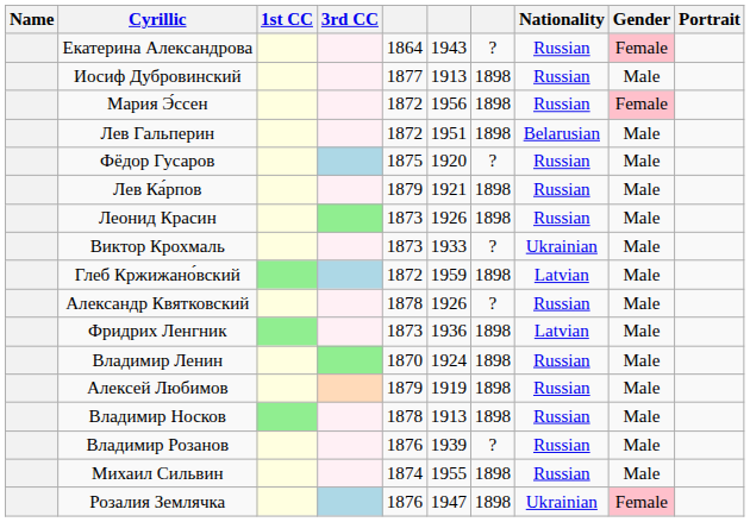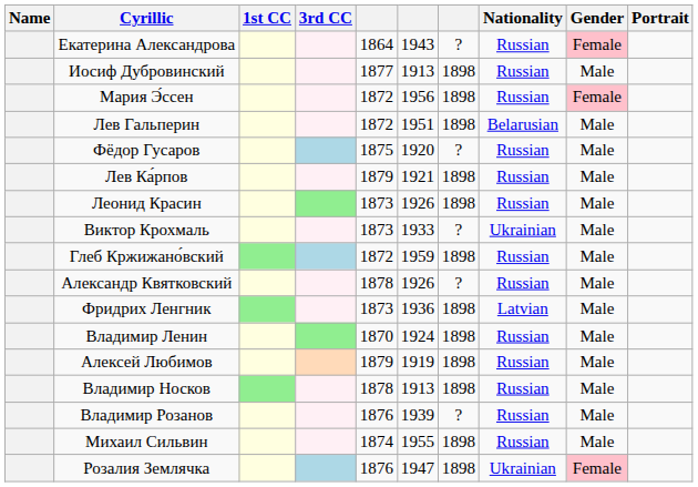Глеб Кржижано́вский | Nationality: Latvian -> Russian
